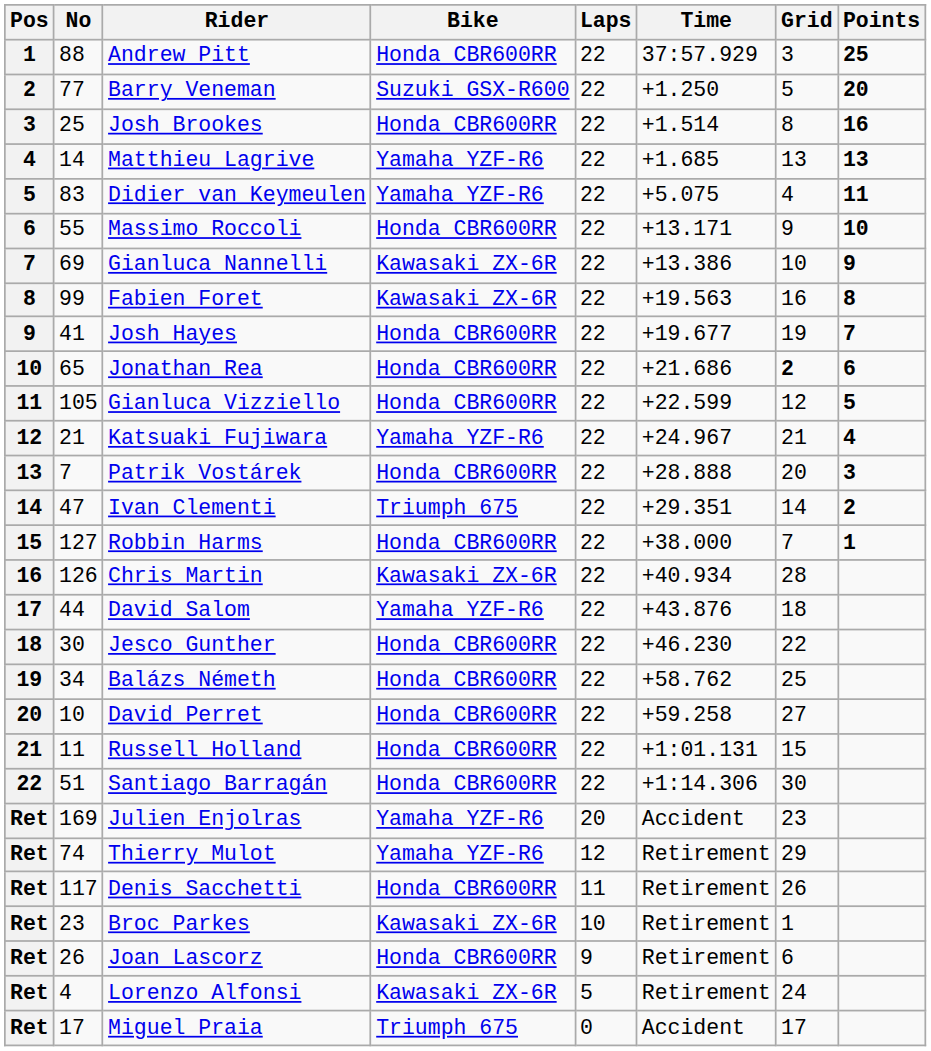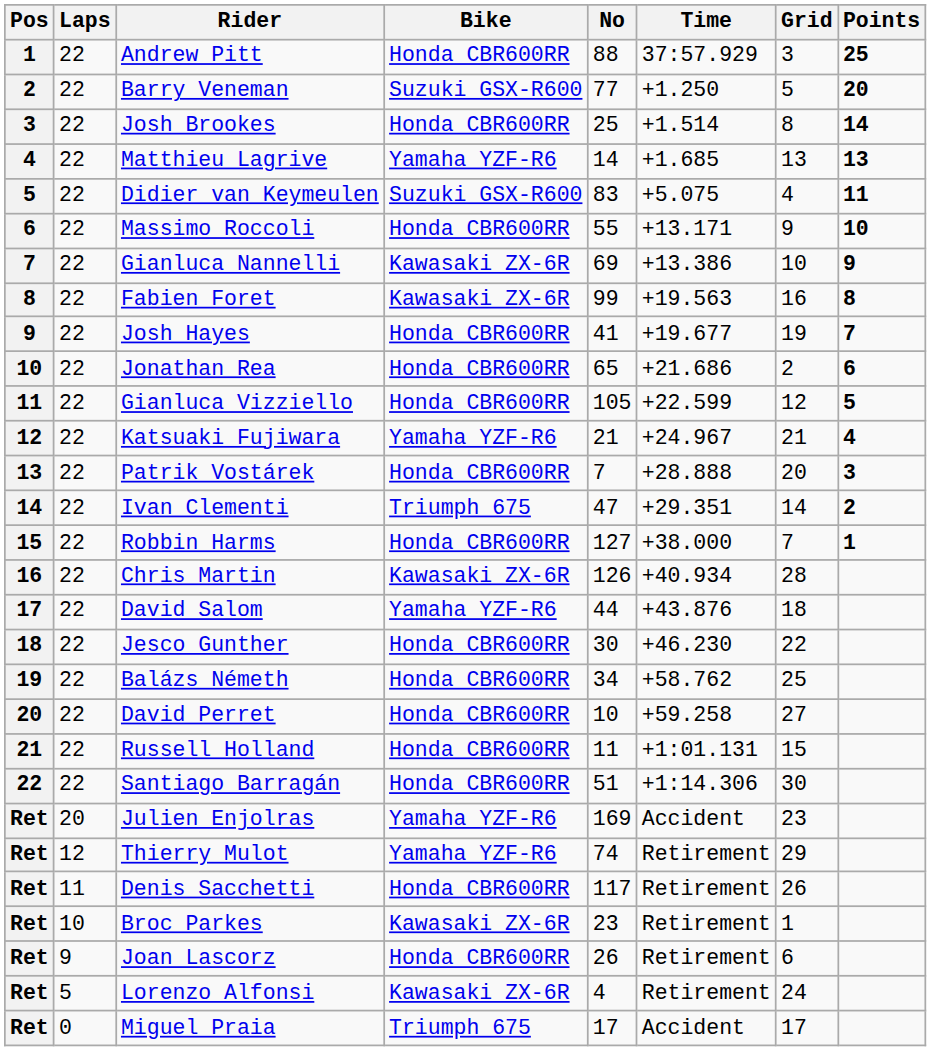columns swapped: No <-> Laps
Josh Brookes | Points: 16 -> 14
Didier van Keymeulen | Bike: Yamaha YZF-R6 -> Suzuki GSX-R600
Jonathan Rea | Grid: bold -> normal
